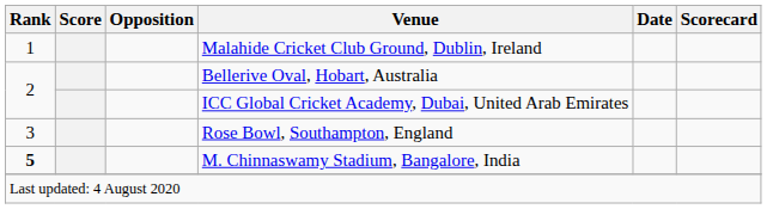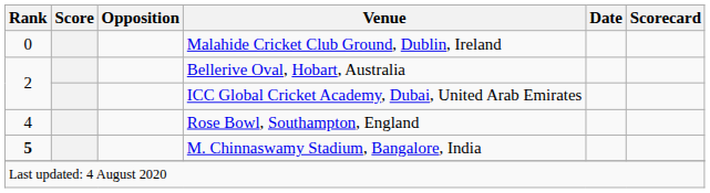Malahide Cricket Club Ground, Dublin, Ireland | Rank: 1 -> 0
Rose Bowl, Southampton, England | Rank: 3 -> 4
